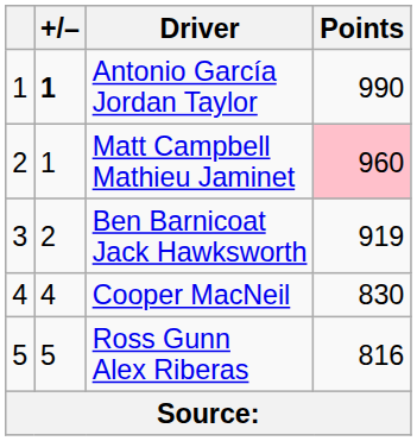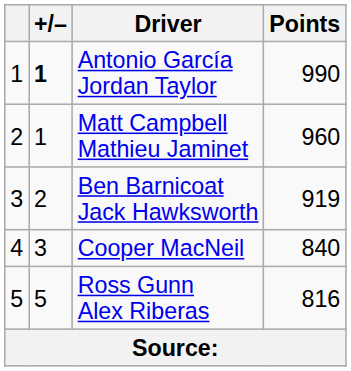Matt Campbell Mathieu Jaminet | Points: pink background -> no background
Cooper MacNeil | +/–: 4 -> 3
Cooper MacNeil | Points: 830 -> 840
